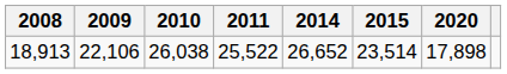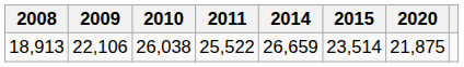18,913 | 2014: 26,652 -> 26,659
18,913 | 2020: 17,898 -> 21,875
